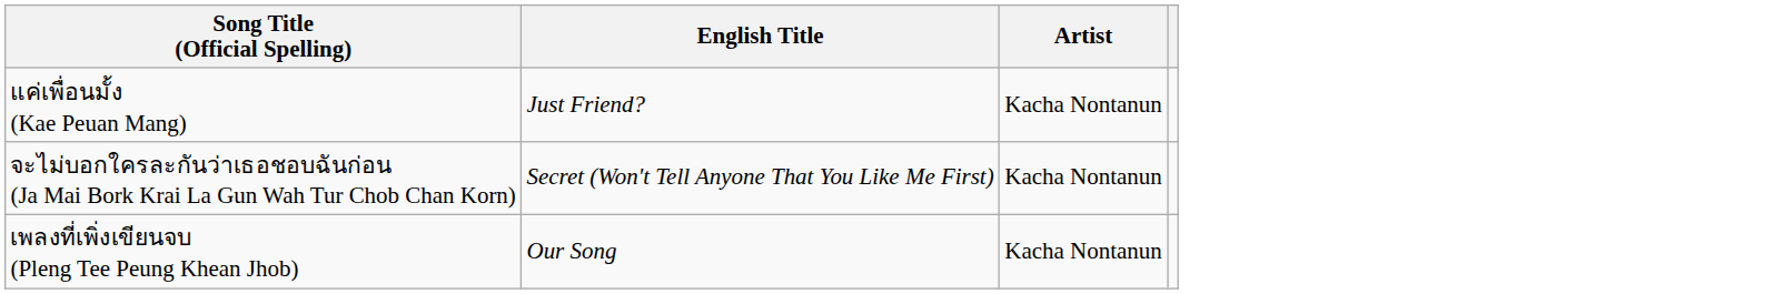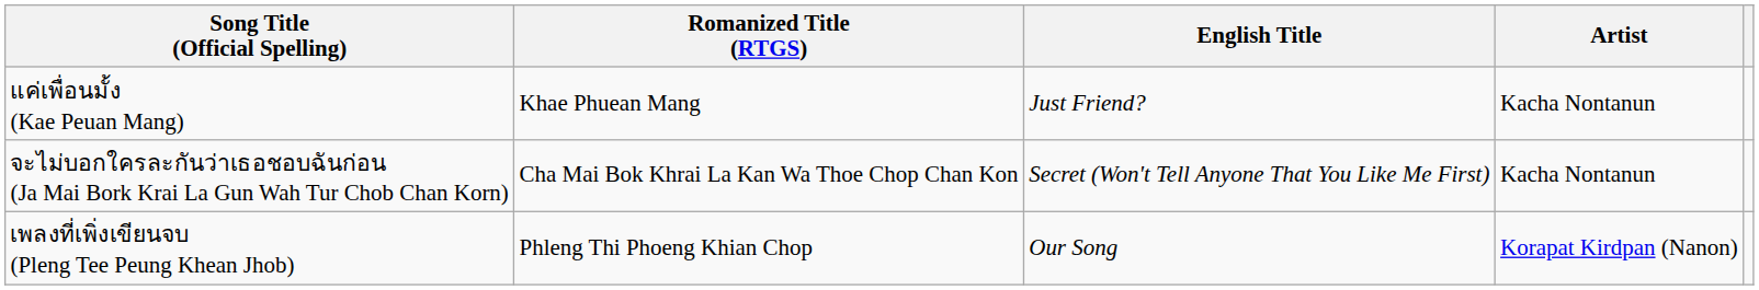+ column: Romanized Title (RTGS) | Khae Phuean Mang | Cha Mai Bok Khrai La Kan Wa Thoe Chop Chan Kon | Phleng Thi Phoeng Khian Chop
เพลงที่เพิ่งเขียนจบ (Pleng Tee Peung Khean Jhob) | Artist: Kacha Nontanun -> Korapat Kirdpan (Nanon)
